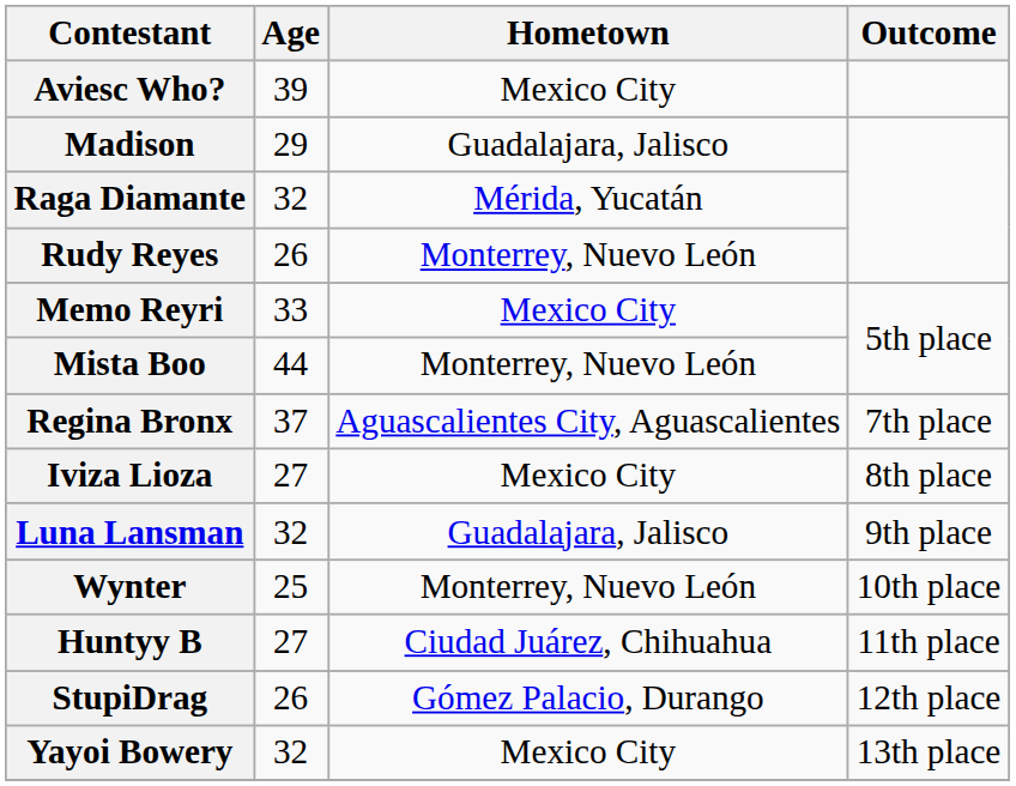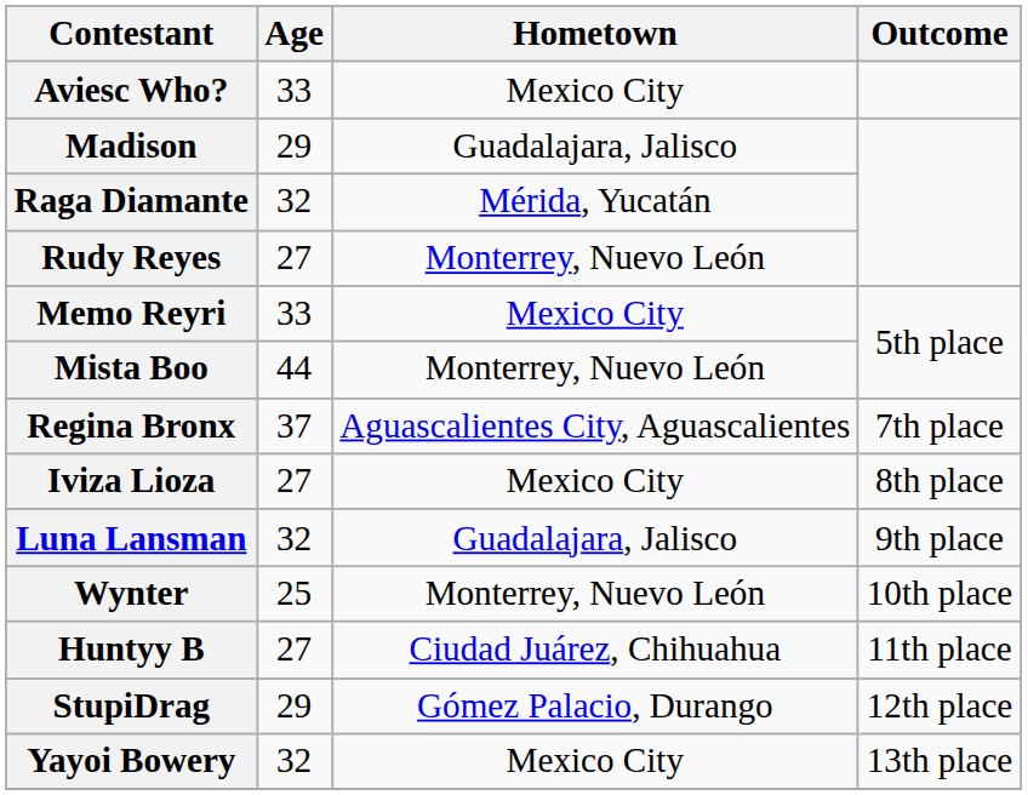Aviesc Who? | Age: 39 -> 33
Rudy Reyes | Age: 26 -> 27
StupiDrag | Age: 26 -> 29
